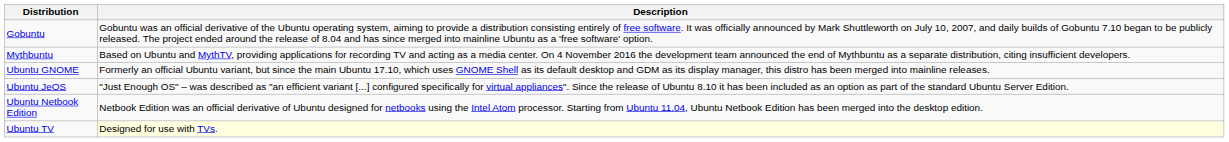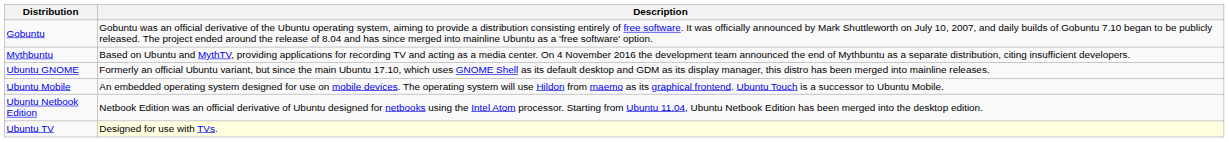- row: Ubuntu JeOS | "Just Enough OS" – was described as "an efficient variant [...] configured specifically for virtual appliances". Since the release of Ubuntu 8.10 it has been included as an option as part of the standard Ubuntu Server Edition.
+ row: Ubuntu Mobile | An embedded operating system designed for use on mobile devices. The operating system will use Hildon from maemo as its graphical frontend. Ubuntu Touch is a successor to Ubuntu Mobile.
